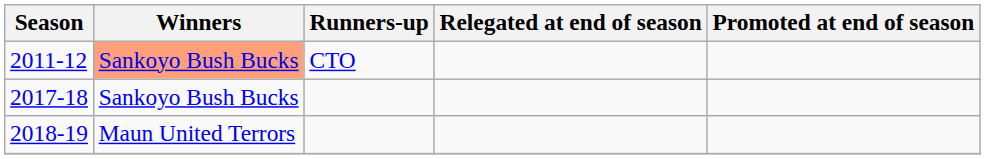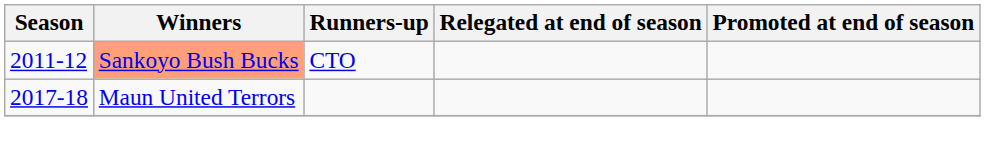2017-18 | Winners: Sankoyo Bush Bucks -> Maun United Terrors
- row: 2018-19 | Maun United Terrors
